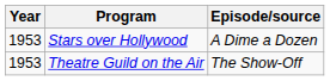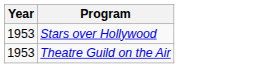- column: Episode/source | A Dime a Dozen | The Show-Off
